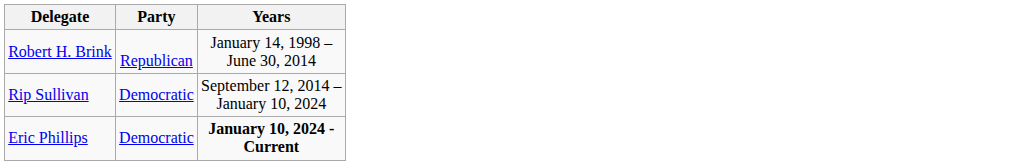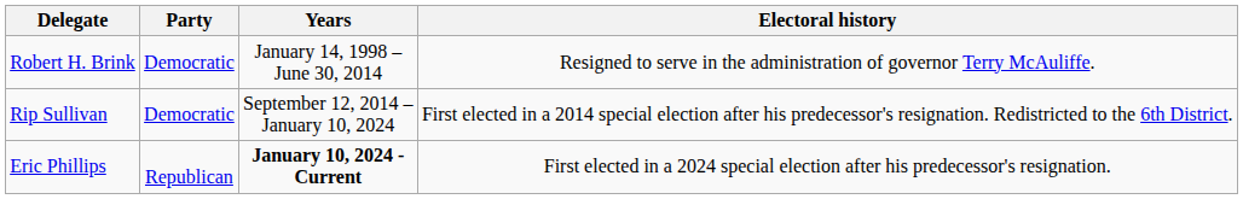+ column: Electoral history | Resigned to serve in the administration of governor Terry McAuliffe. | First elected in a 2014 special election after his predecessor's resignation. Redistricted to the 6th District. | First elected in a 2024 special election after his predecessor's resignation.
Robert H. Brink | Party: Republican -> Democratic
Eric Phillips | Party: Democratic -> Republican
